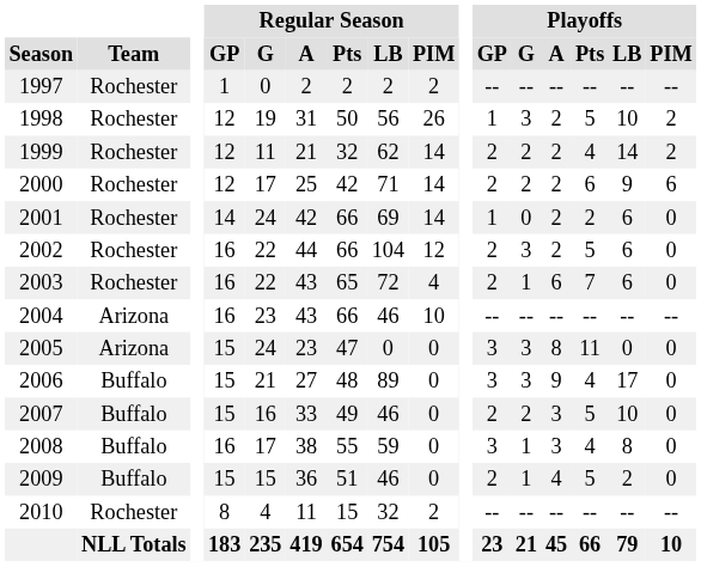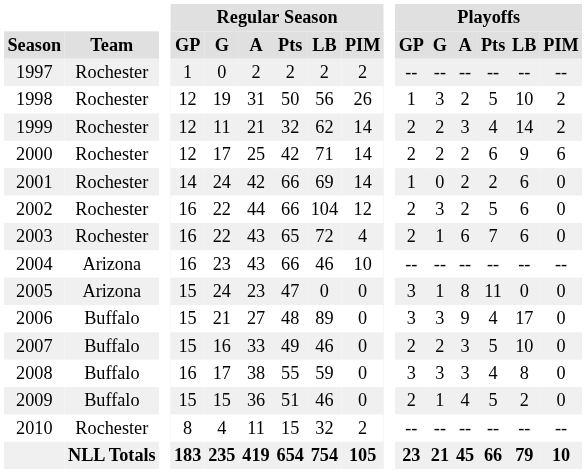1999 | Playoffs / A: 2 -> 3
2005 | Playoffs / G: 3 -> 1
2008 | Playoffs / G: 1 -> 3
